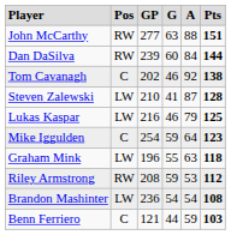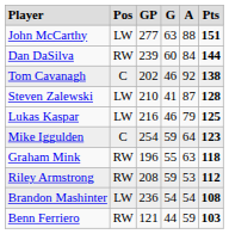John McCarthy | column 2: RW -> LW
Graham Mink | column 2: LW -> RW
Benn Ferriero | column 2: C -> RW
